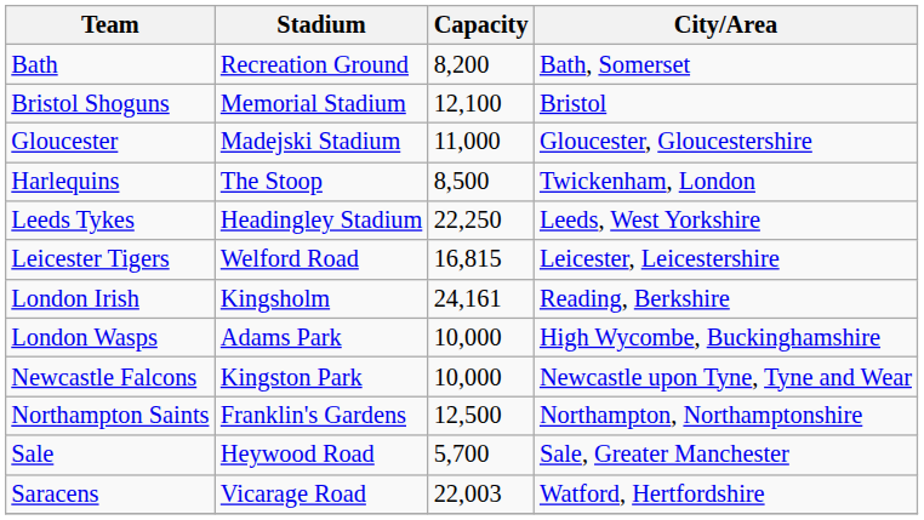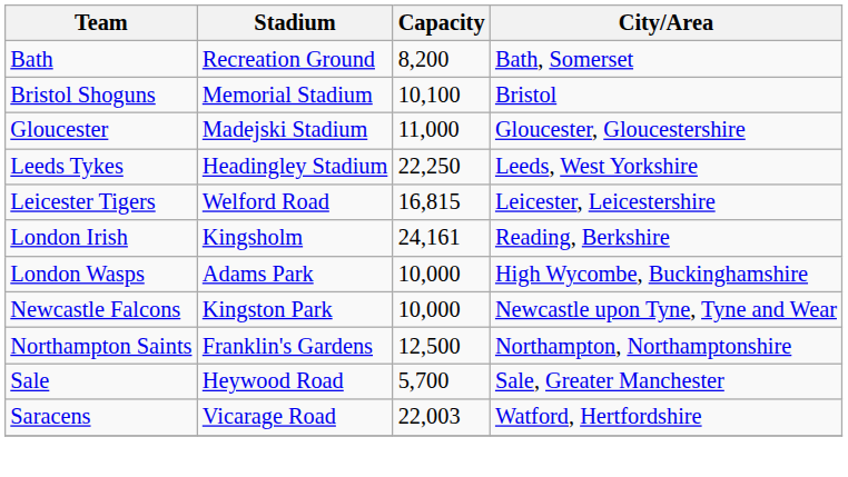Bristol Shoguns | Capacity: 12,100 -> 10,100
- row: Harlequins | The Stoop | 8,500 | Twickenham, London
